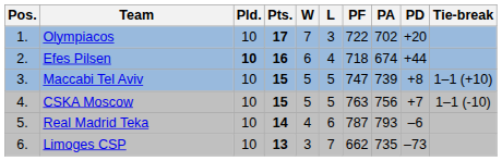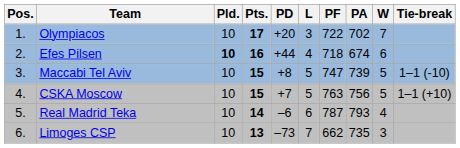columns swapped: W <-> PD
Maccabi Tel Aviv | Tie-break: 1–1 (+10) -> 1–1 (-10)
CSKA Moscow | Tie-break: 1–1 (-10) -> 1–1 (+10)
